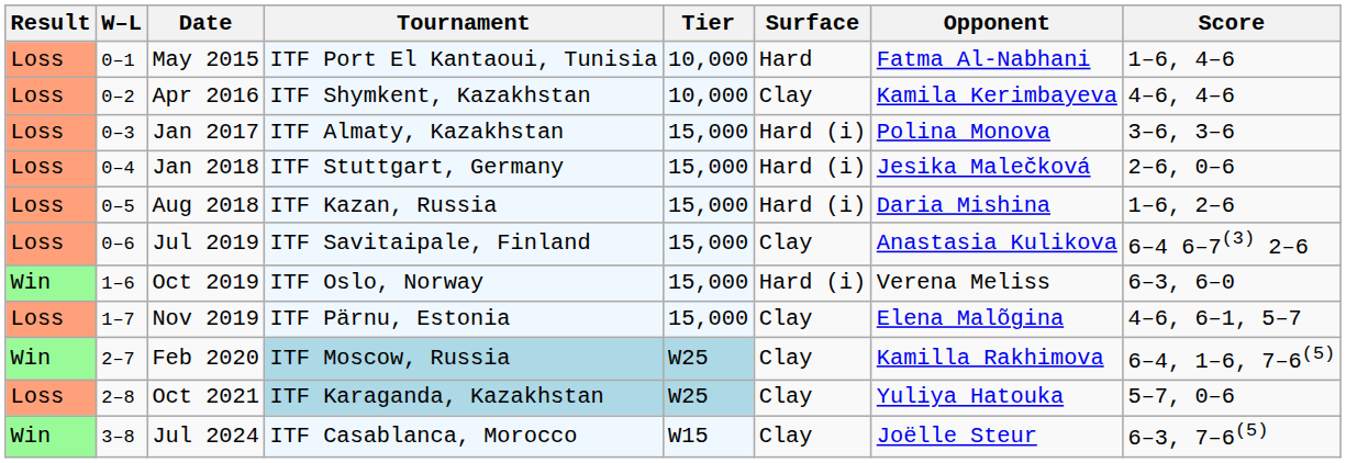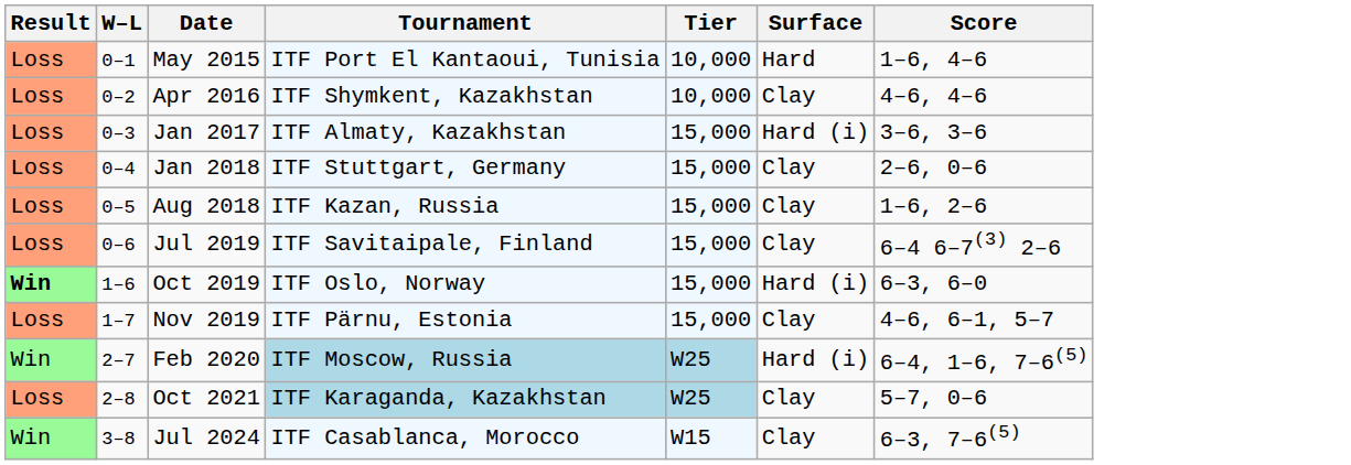- column: Opponent | Fatma Al-Nabhani | Kamila Kerimbayeva | Polina Monova | Jesika Malečková | Daria Mishina | Anastasia Kulikova | Verena Meliss | Elena Malõgina | Kamilla Rakhimova | Yuliya Hatouka | Joëlle Steur
Jan 2018 | Surface: Hard (i) -> Clay
Aug 2018 | Surface: Hard (i) -> Clay
Oct 2019 | Result: normal -> bold
Feb 2020 | Surface: Clay -> Hard (i)
